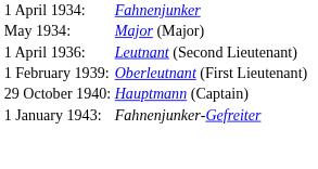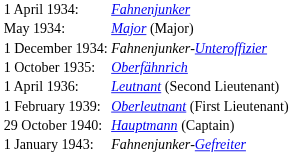+ row: 1 December 1934: | Fahnenjunker-Unteroffizier
+ row: 1 October 1935: | Oberfähnrich
